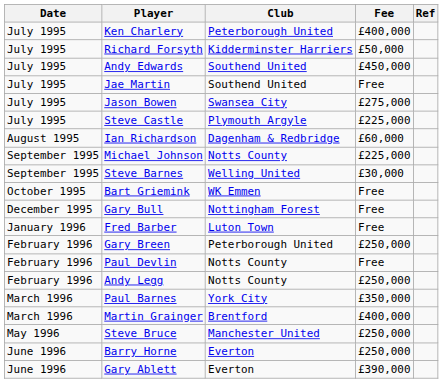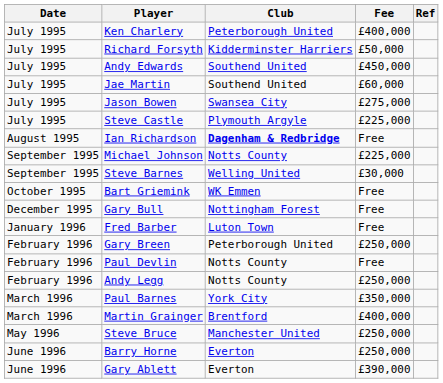Jae Martin | Fee: Free -> £60,000
Ian Richardson | Club: normal -> bold
Ian Richardson | Fee: £60,000 -> Free
